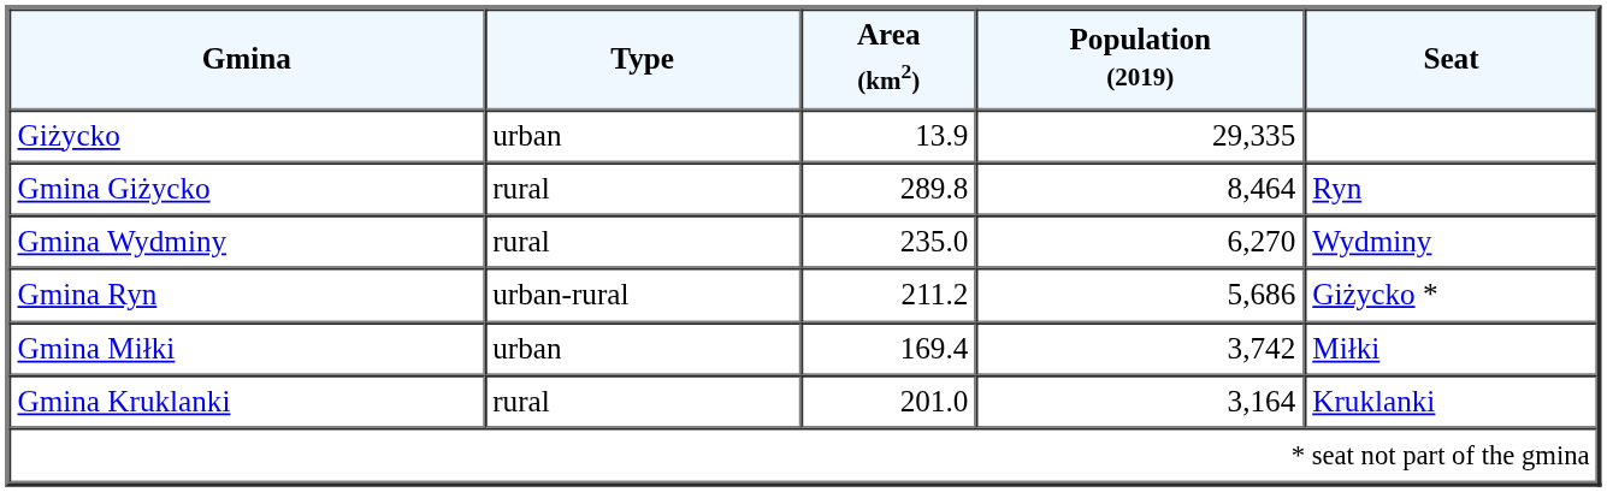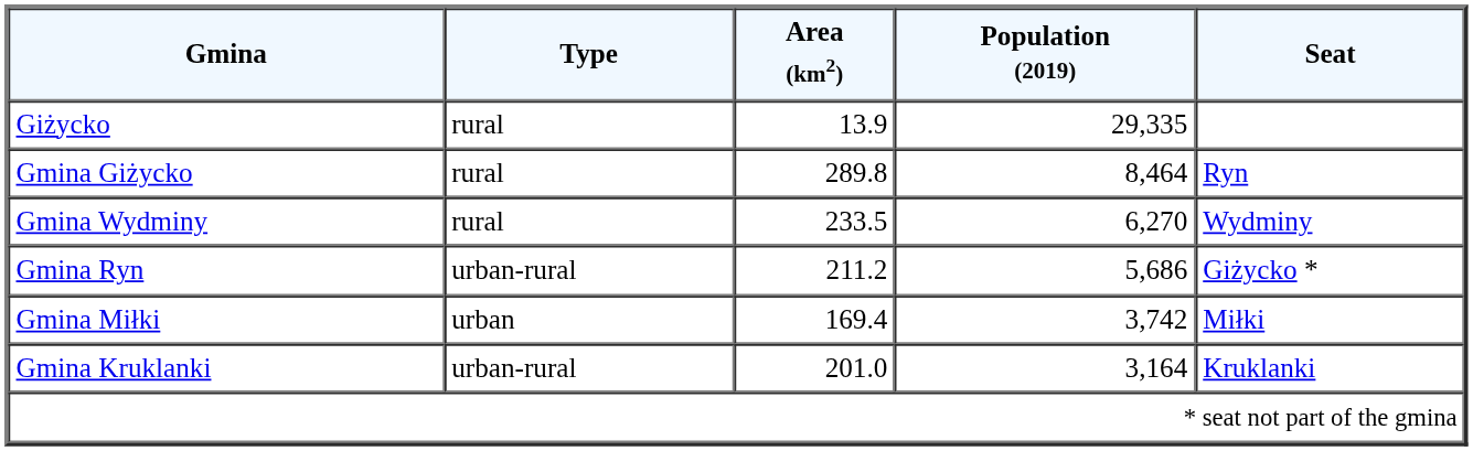Giżycko | Type: urban -> rural
Gmina Wydminy | Area (km2): 235.0 -> 233.5
Gmina Kruklanki | Type: rural -> urban-rural
